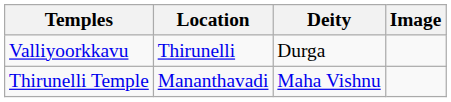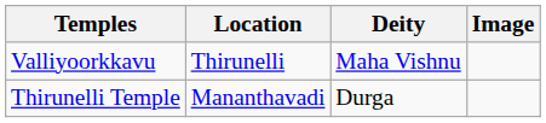Valliyoorkkavu | Deity: Durga -> Maha Vishnu
Thirunelli Temple | Deity: Maha Vishnu -> Durga
